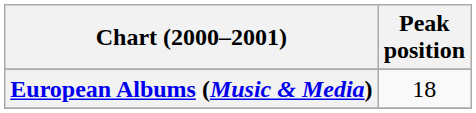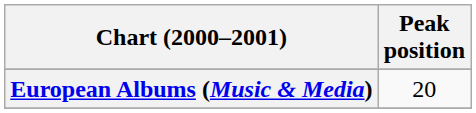European Albums (Music & Media) | Peak position: 18 -> 20
